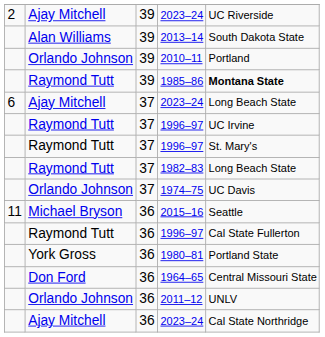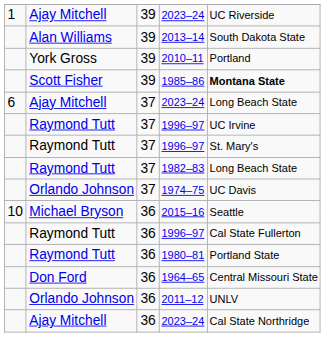39 / 2023–24 | column 1: 2 -> 1
2010–11 | column 2: Orlando Johnson -> York Gross
1985–86 | column 2: Raymond Tutt -> Scott Fisher
2015–16 | column 1: 11 -> 10
1980–81 | column 2: York Gross -> Raymond Tutt
